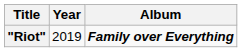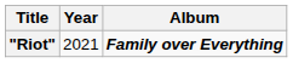"Riot" | Year: 2019 -> 2021
